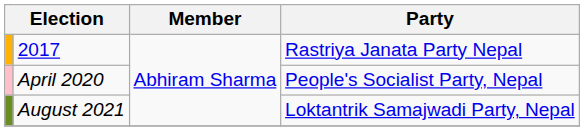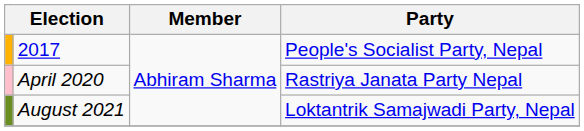2017 | Party: Rastriya Janata Party Nepal -> People's Socialist Party, Nepal
April 2020 | Party: People's Socialist Party, Nepal -> Rastriya Janata Party Nepal
